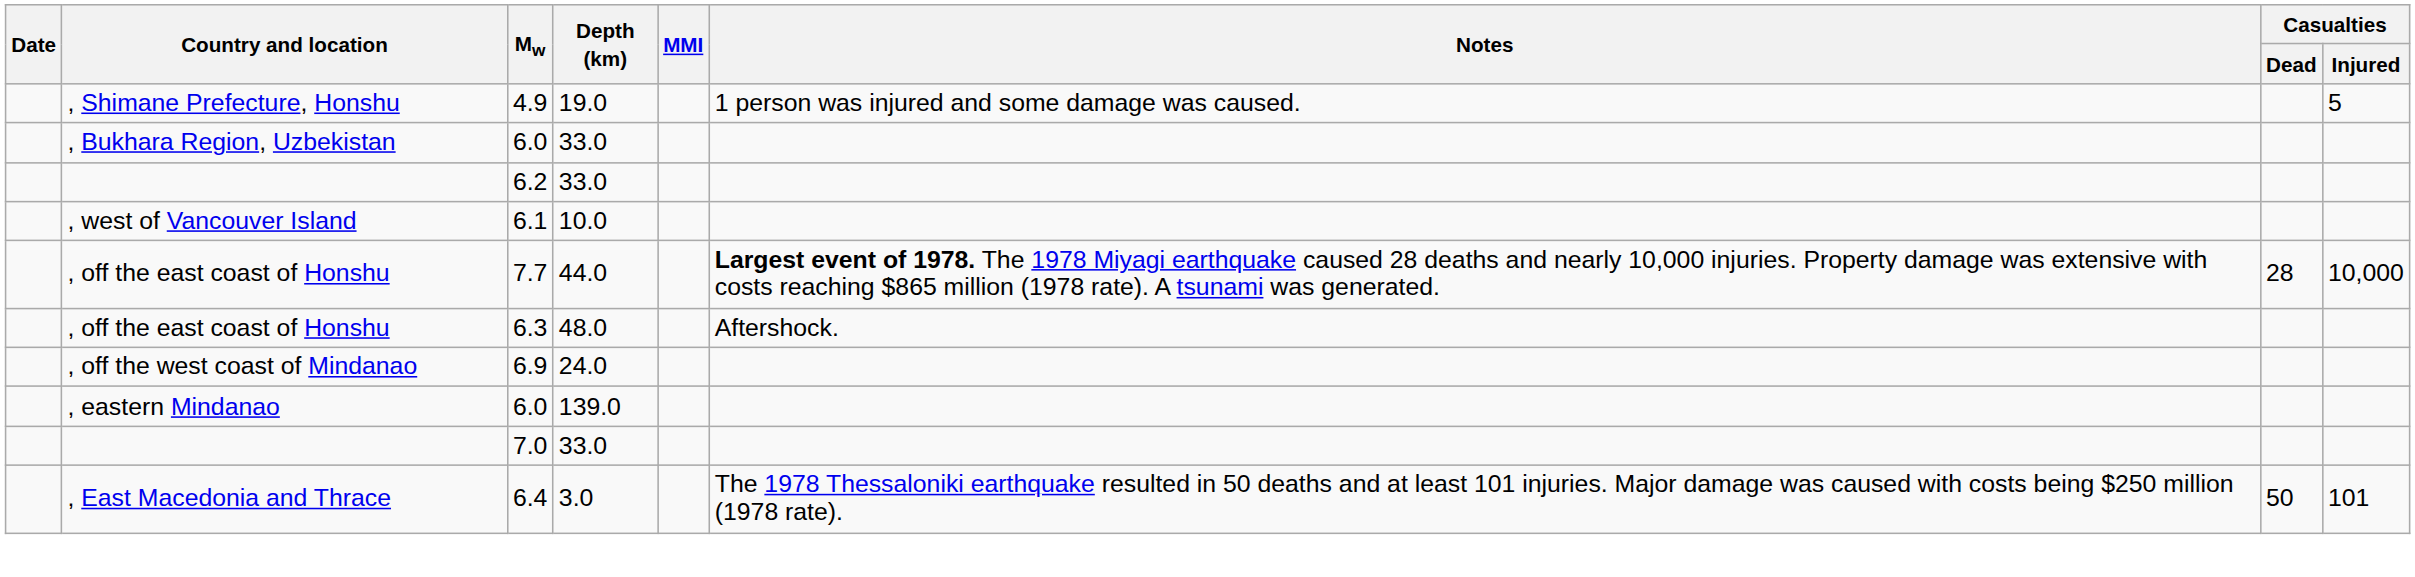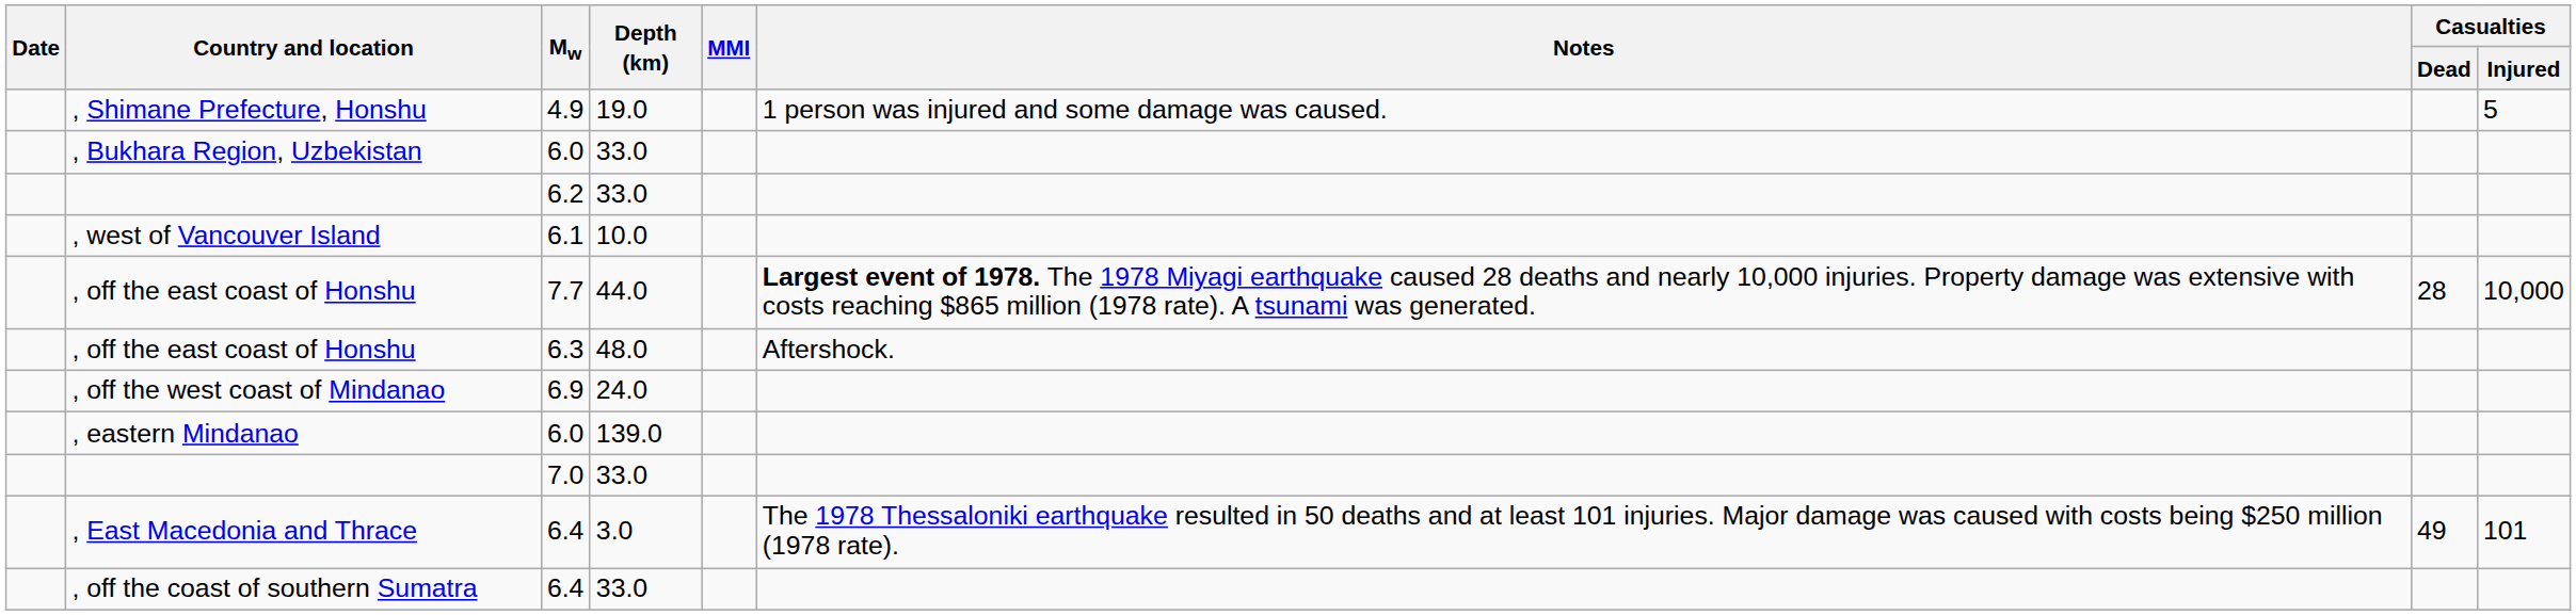, East Macedonia and Thrace | Casualties / Dead: 50 -> 49
+ row: , off the coast of southern Sumatra | 6.4 | 33.0
